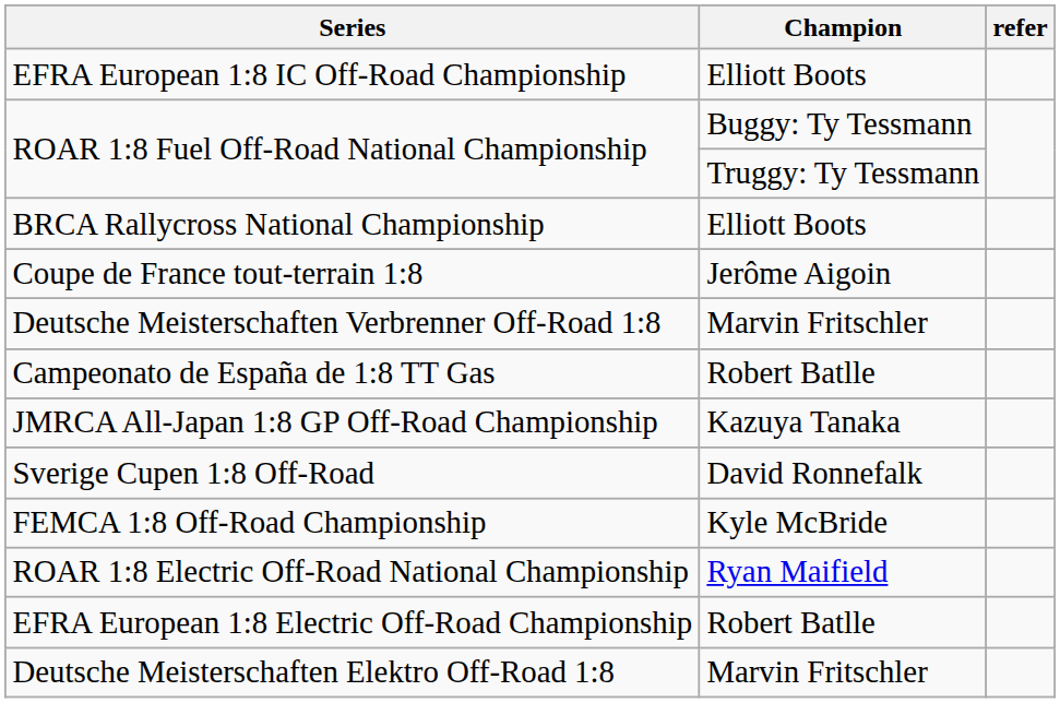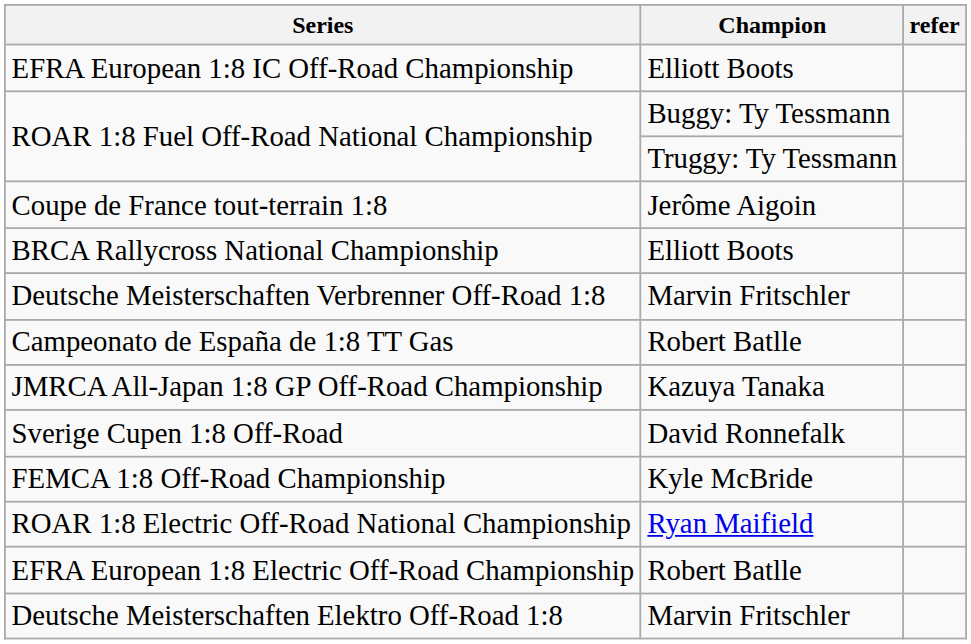rows swapped: Coupe de France tout-terrain 1:8 <-> BRCA Rallycross National Championship
